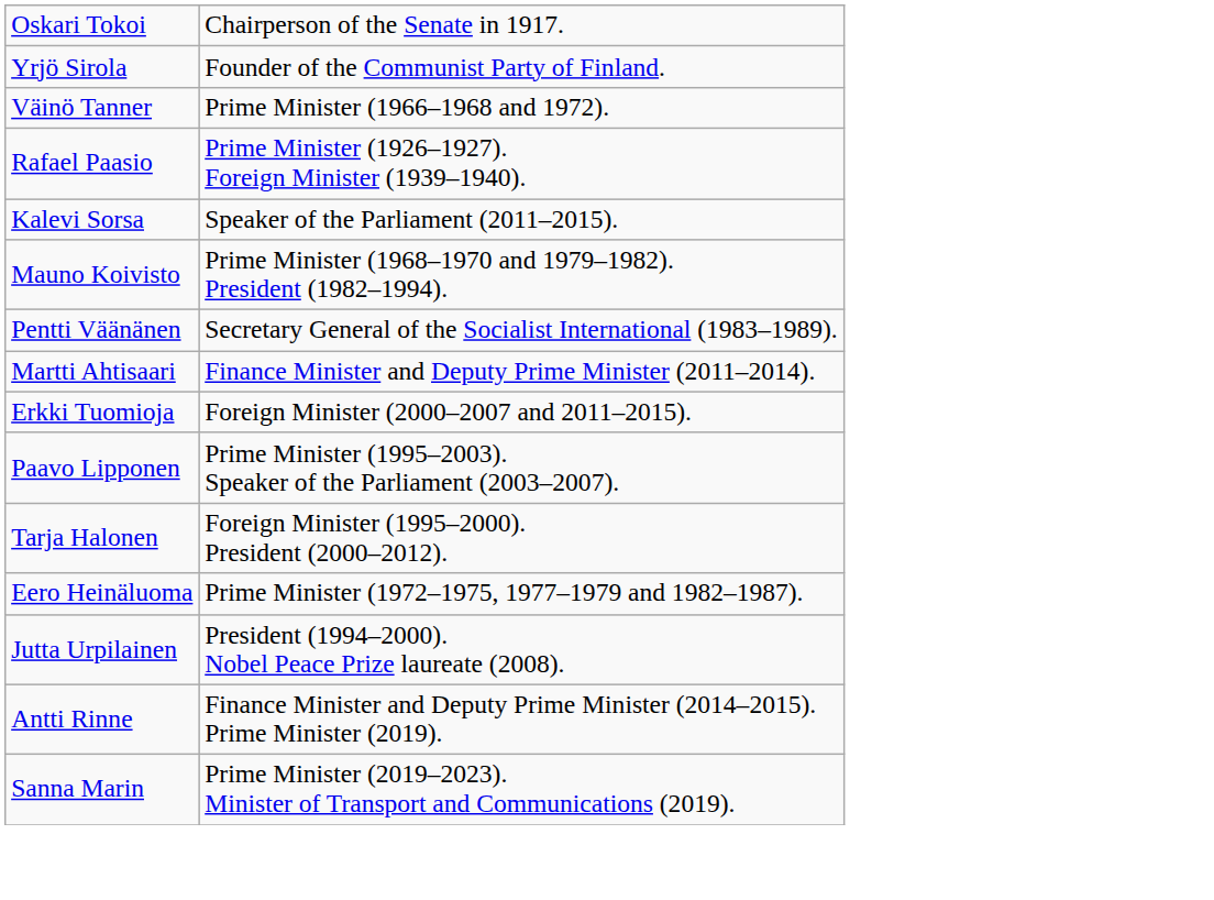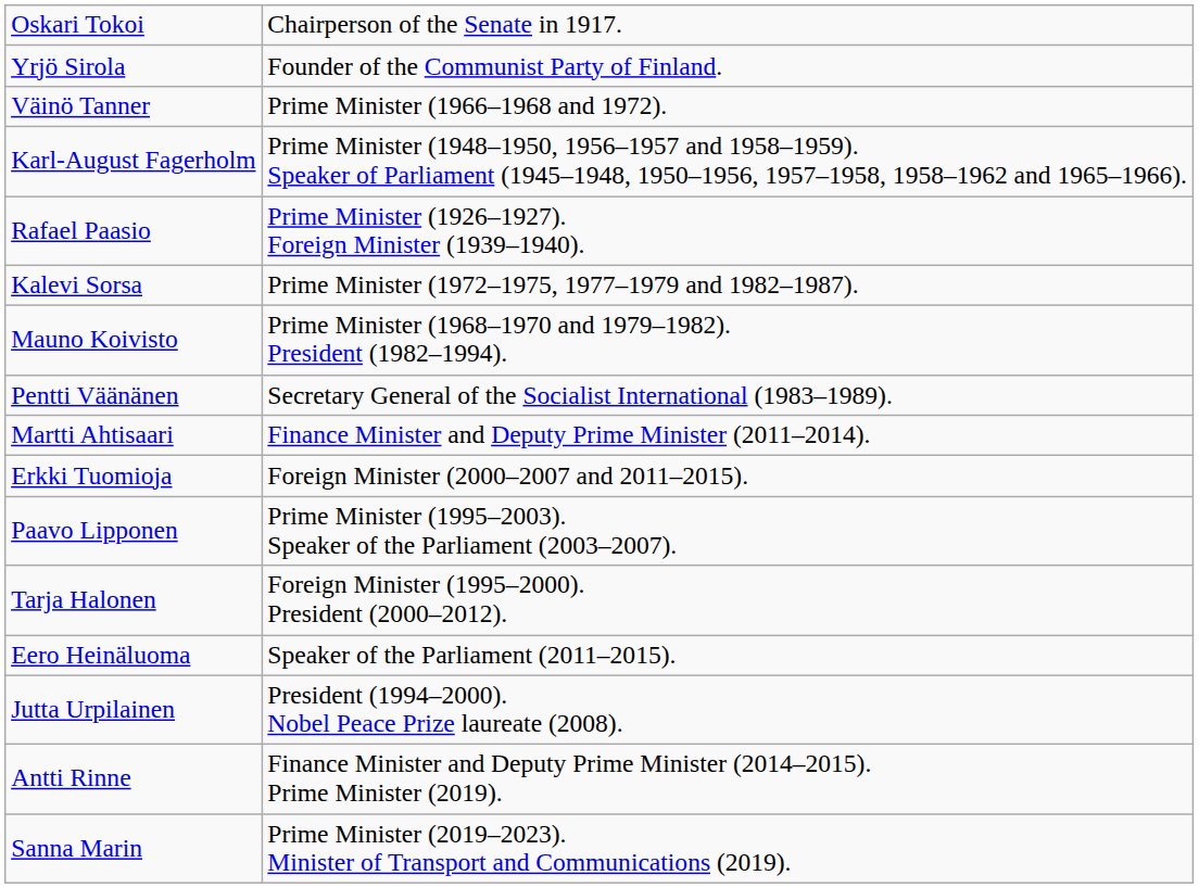+ row: Karl-August Fagerholm | Prime Minister (1948–1950, 1956–1957 and 1958–1959). Speaker of Parliament (1945–1948, 1950–1956, 1957–1958, 1958–1962 and 1965–1966).
Kalevi Sorsa | column 2: Speaker of the Parliament (2011–2015). -> Prime Minister (1972–1975, 1977–1979 and 1982–1987).
Eero Heinäluoma | column 2: Prime Minister (1972–1975, 1977–1979 and 1982–1987). -> Speaker of the Parliament (2011–2015).
